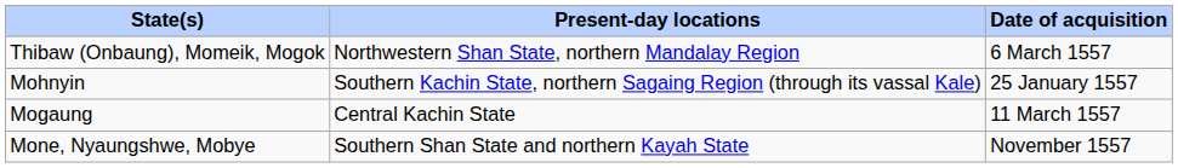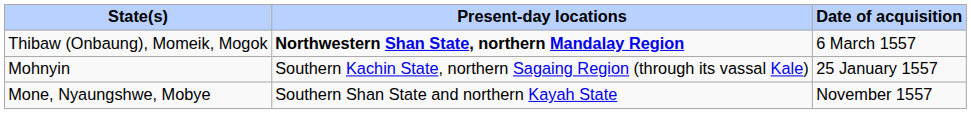Thibaw (Onbaung), Momeik, Mogok | Present-day locations: normal -> bold
- row: Mogaung | Central Kachin State | 11 March 1557
